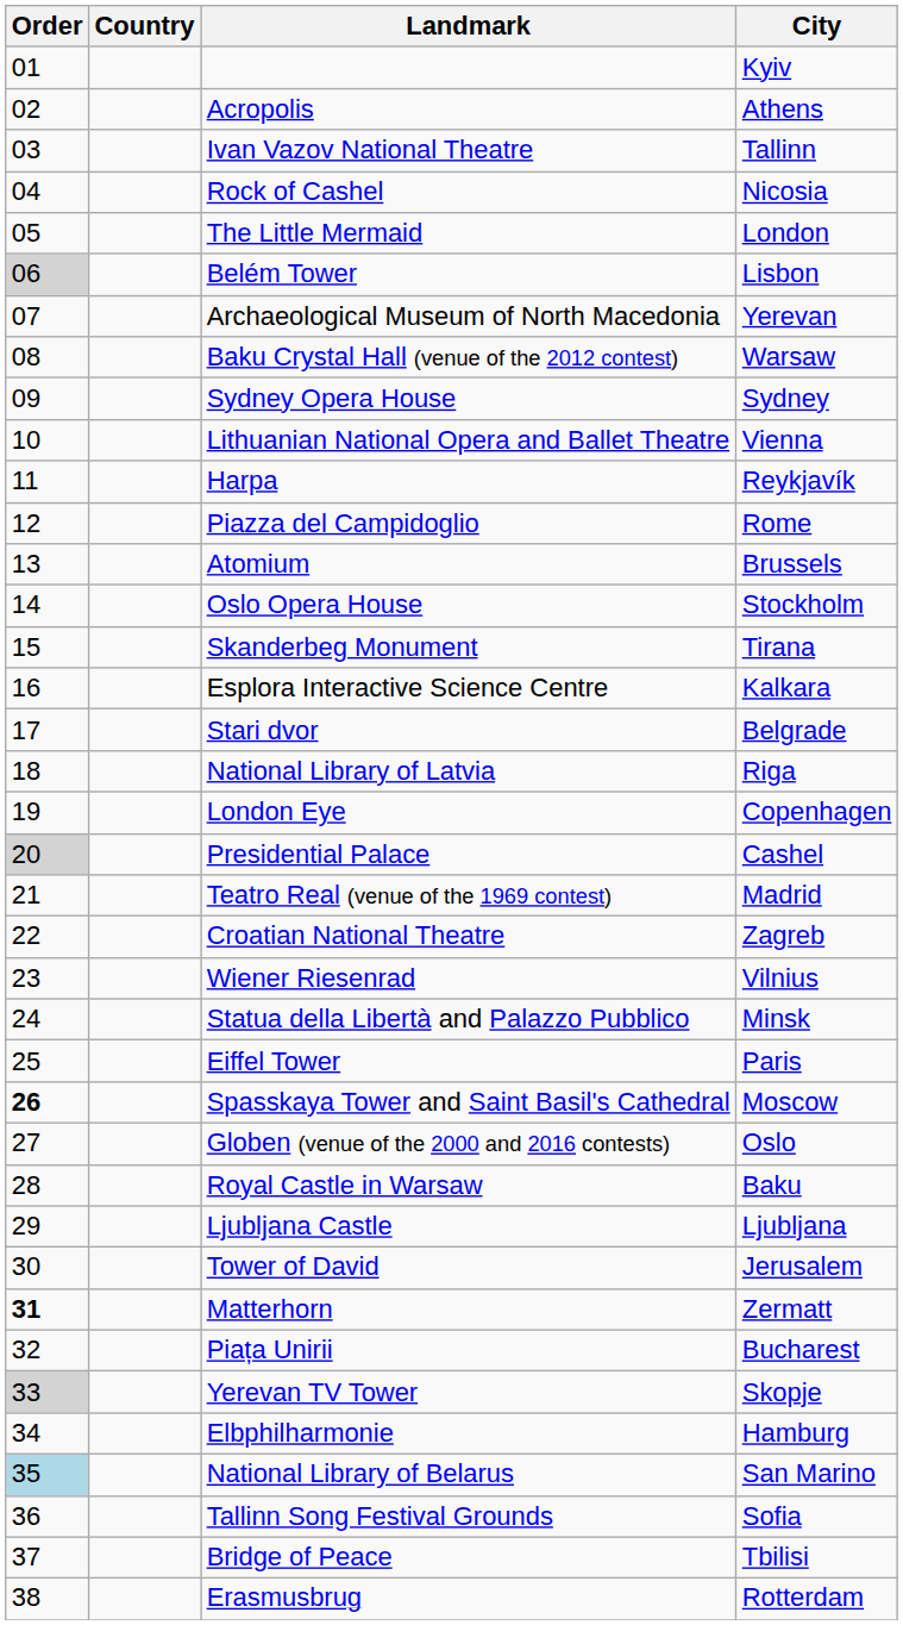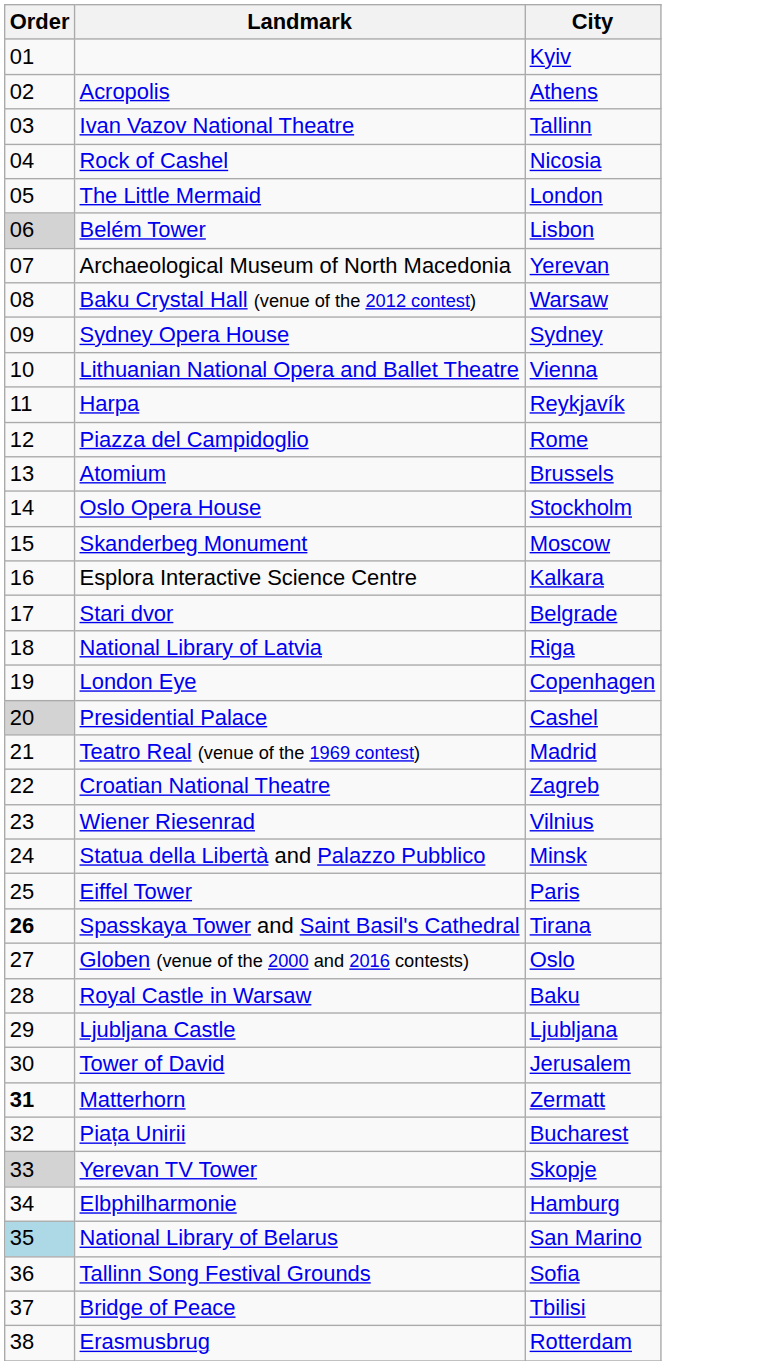- column: Country
Skanderbeg Monument | City: Tirana -> Moscow
Spasskaya Tower and Saint Basil's Cathedral | City: Moscow -> Tirana
